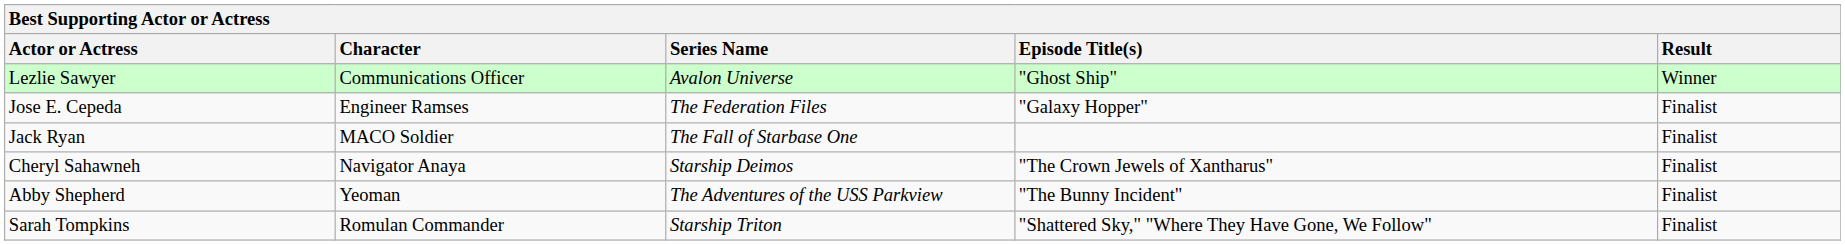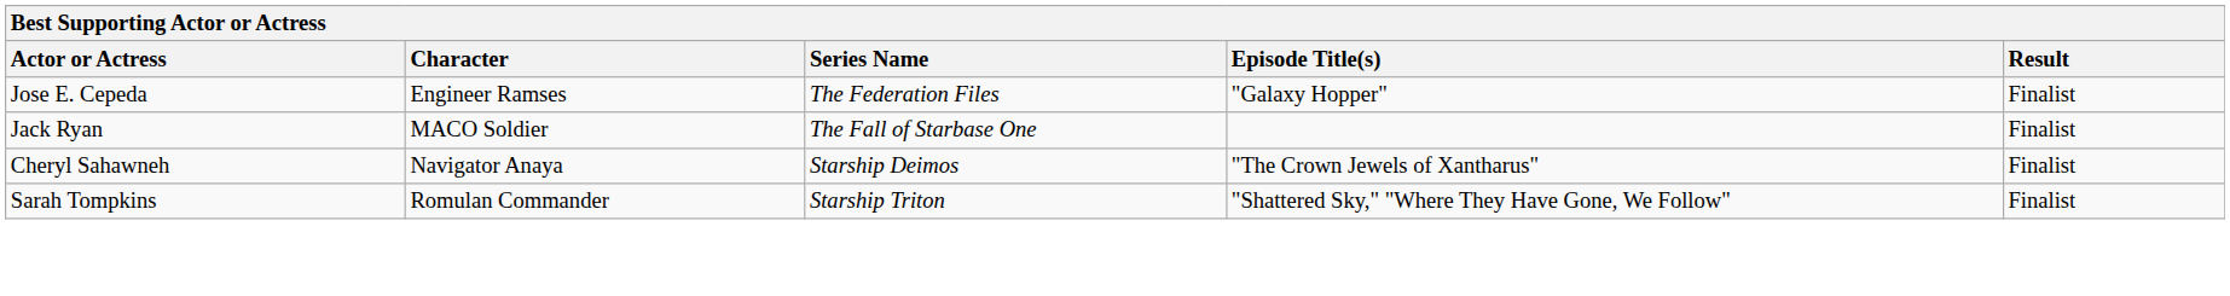- row: Lezlie Sawyer | Communications Officer | Avalon Universe | "Ghost Ship" | Winner
- row: Abby Shepherd | Yeoman | The Adventures of the USS Parkview | "The Bunny Incident" | Finalist
